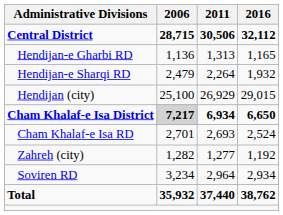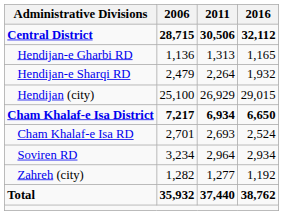Cham Khalaf-e Isa District | 2006: lightgrey background -> no background
rows swapped: Soviren RD <-> Zahreh (city)
